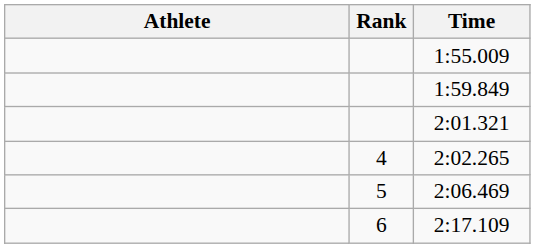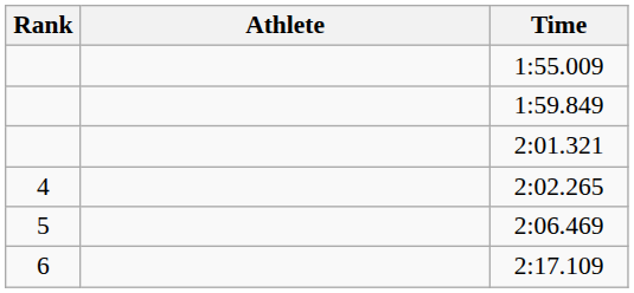columns swapped: Rank <-> Athlete
